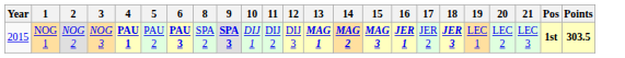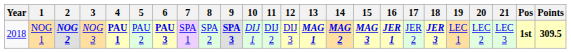+ column: 7 | SPA 1
NOG 1 | Year: 2015 -> 2018
NOG 1 | 2: normal -> bold
NOG 1 | Points: 303.5 -> 309.5
